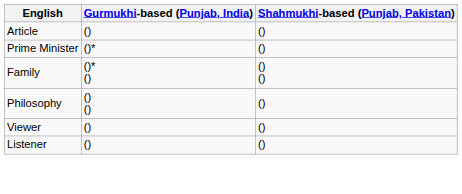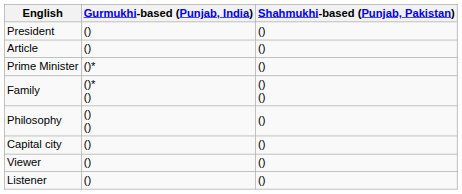+ row: President | () | ()
+ row: Capital city | () | ()
